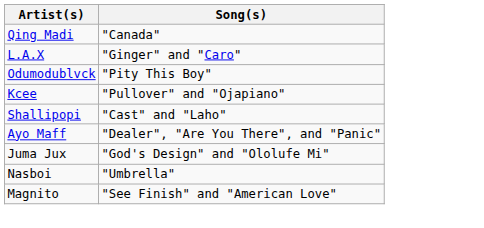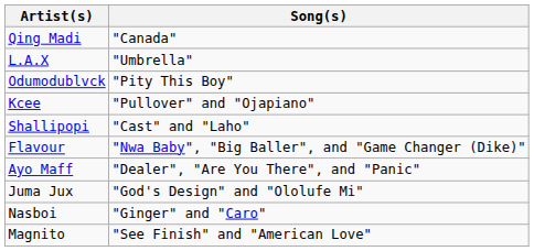L.A.X | Song(s): "Ginger" and "Caro" -> "Umbrella"
+ row: Flavour | "Nwa Baby", "Big Baller", and "Game Changer (Dike)"
Nasboi | Song(s): "Umbrella" -> "Ginger" and "Caro"
